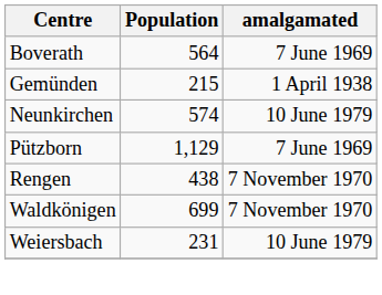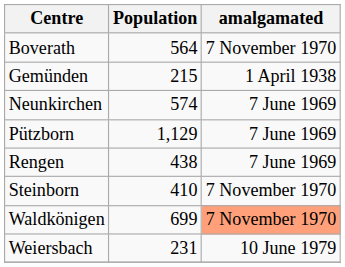Boverath | amalgamated: 7 June 1969 -> 7 November 1970
Neunkirchen | amalgamated: 10 June 1979 -> 7 June 1969
Rengen | amalgamated: 7 November 1970 -> 7 June 1969
+ row: Steinborn | 410 | 7 November 1970
Waldkönigen | amalgamated: no background -> lightsalmon background
